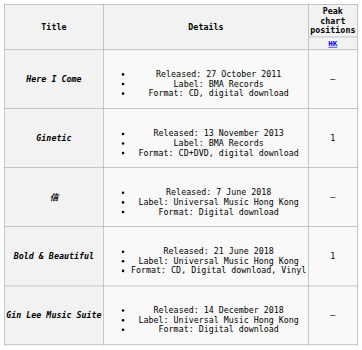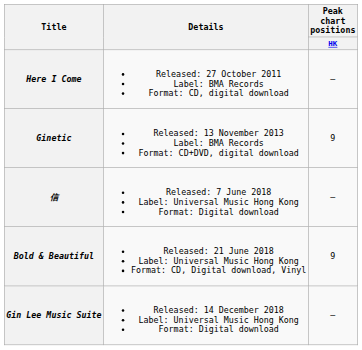Ginetic | Peak chart positions / HK: 1 -> 9
Bold & Beautiful | Peak chart positions / HK: 1 -> 9
